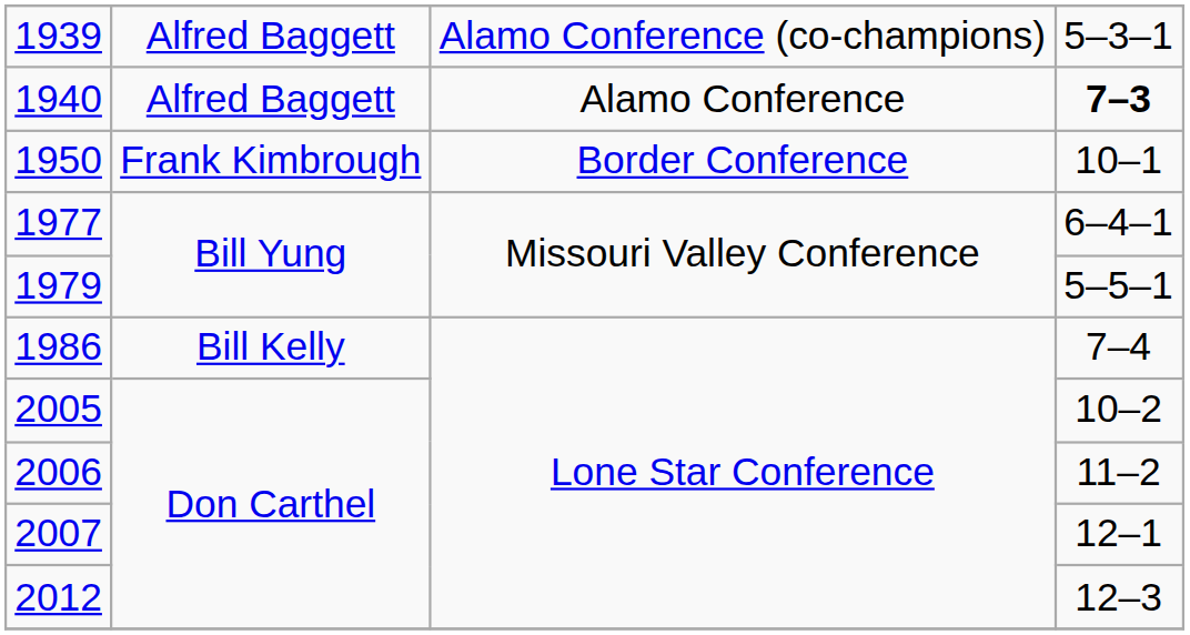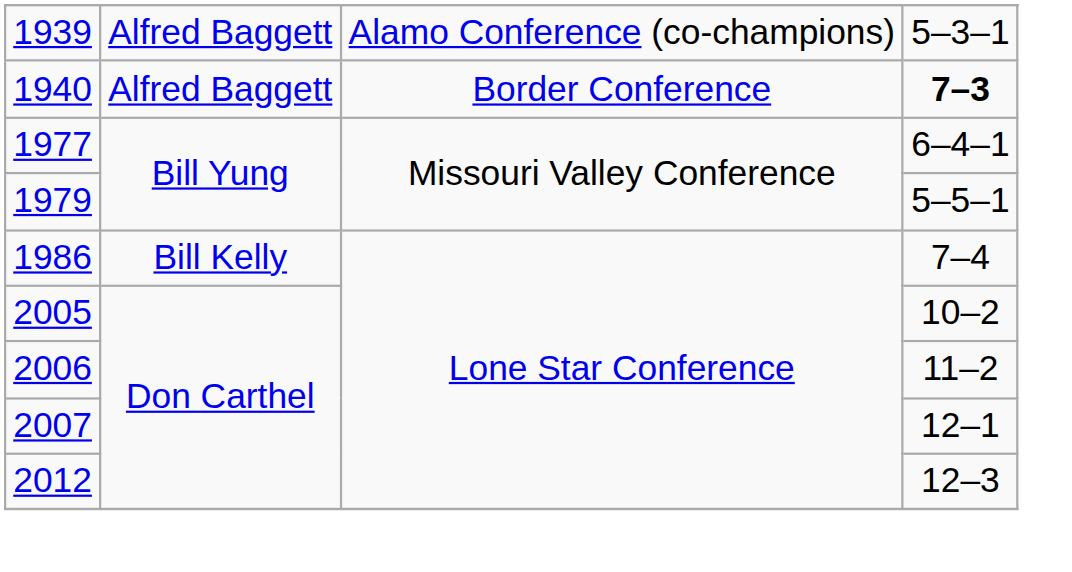1940 | column 3: Alamo Conference -> Border Conference
- row: 1950 | Frank Kimbrough | Border Conference | 10–1
